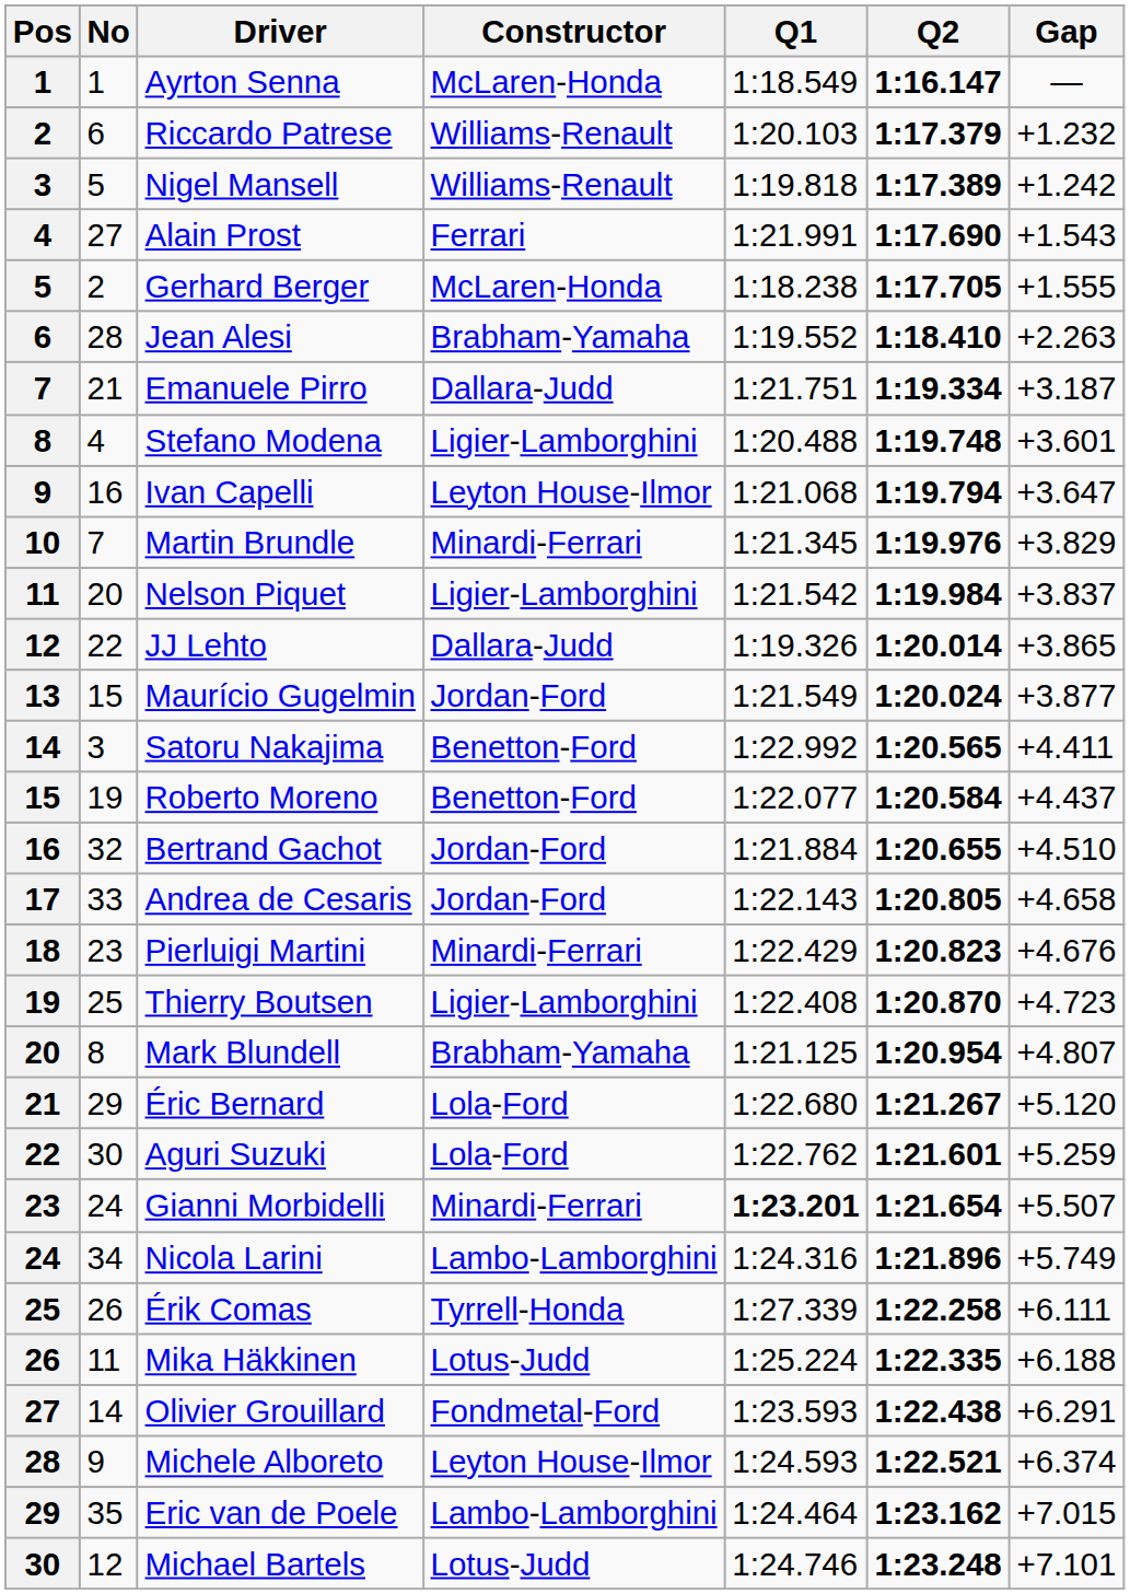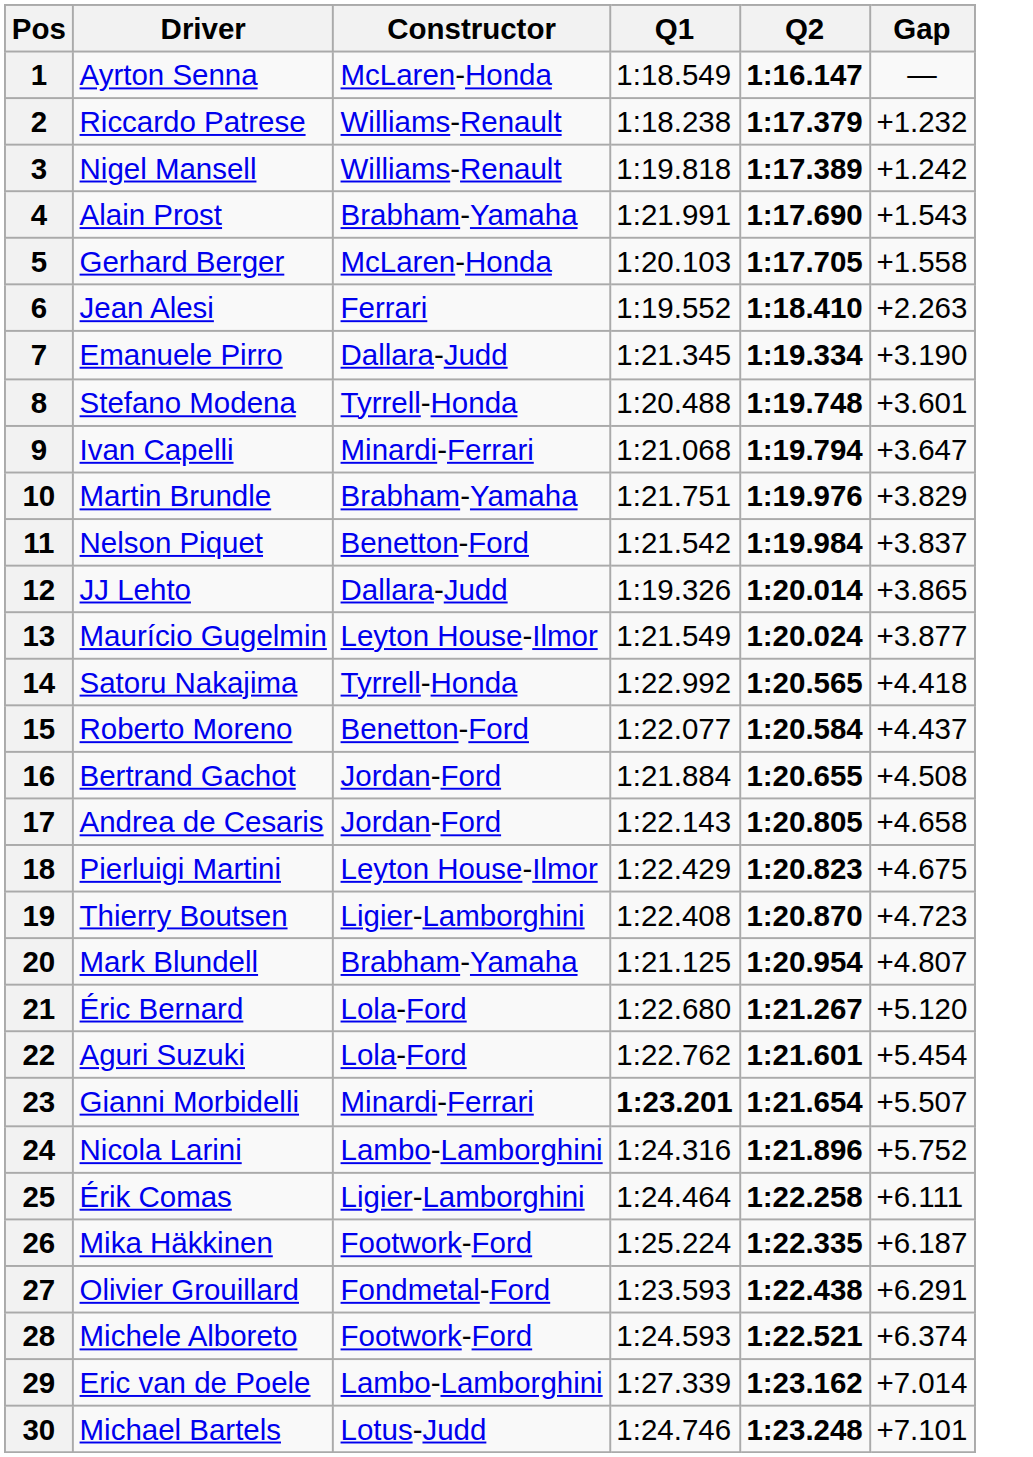- column: No | 1 | 6 | 5 | 27 | 2 | 28 | 21 | 4 | 16 | 7 | 20 | 22 | 15 | 3 | 19 | 32 | 33 | 23 | 25 | 8 | 29 | 30 | 24 | 34 | 26 | 11 | 14 | 9 | 35 | 12
Riccardo Patrese | Q1: 1:20.103 -> 1:18.238
Alain Prost | Constructor: Ferrari -> Brabham-Yamaha
Gerhard Berger | Q1: 1:18.238 -> 1:20.103
Gerhard Berger | Gap: +1.555 -> +1.558
Jean Alesi | Constructor: Brabham-Yamaha -> Ferrari
Emanuele Pirro | Q1: 1:21.751 -> 1:21.345
Emanuele Pirro | Gap: +3.187 -> +3.190
Stefano Modena | Constructor: Ligier-Lamborghini -> Tyrrell-Honda
Ivan Capelli | Constructor: Leyton House-Ilmor -> Minardi-Ferrari
Martin Brundle | Constructor: Minardi-Ferrari -> Brabham-Yamaha
Martin Brundle | Q1: 1:21.345 -> 1:21.751
Nelson Piquet | Constructor: Ligier-Lamborghini -> Benetton-Ford
Maurício Gugelmin | Constructor: Jordan-Ford -> Leyton House-Ilmor
Satoru Nakajima | Constructor: Benetton-Ford -> Tyrrell-Honda
Satoru Nakajima | Gap: +4.411 -> +4.418
Bertrand Gachot | Gap: +4.510 -> +4.508
Pierluigi Martini | Constructor: Minardi-Ferrari -> Leyton House-Ilmor
Pierluigi Martini | Gap: +4.676 -> +4.675
Aguri Suzuki | Gap: +5.259 -> +5.454
Nicola Larini | Gap: +5.749 -> +5.752
Érik Comas | Constructor: Tyrrell-Honda -> Ligier-Lamborghini
Érik Comas | Q1: 1:27.339 -> 1:24.464
Mika Häkkinen | Constructor: Lotus-Judd -> Footwork-Ford
Mika Häkkinen | Gap: +6.188 -> +6.187
Michele Alboreto | Constructor: Leyton House-Ilmor -> Footwork-Ford
Eric van de Poele | Q1: 1:24.464 -> 1:27.339
Eric van de Poele | Gap: +7.015 -> +7.014
